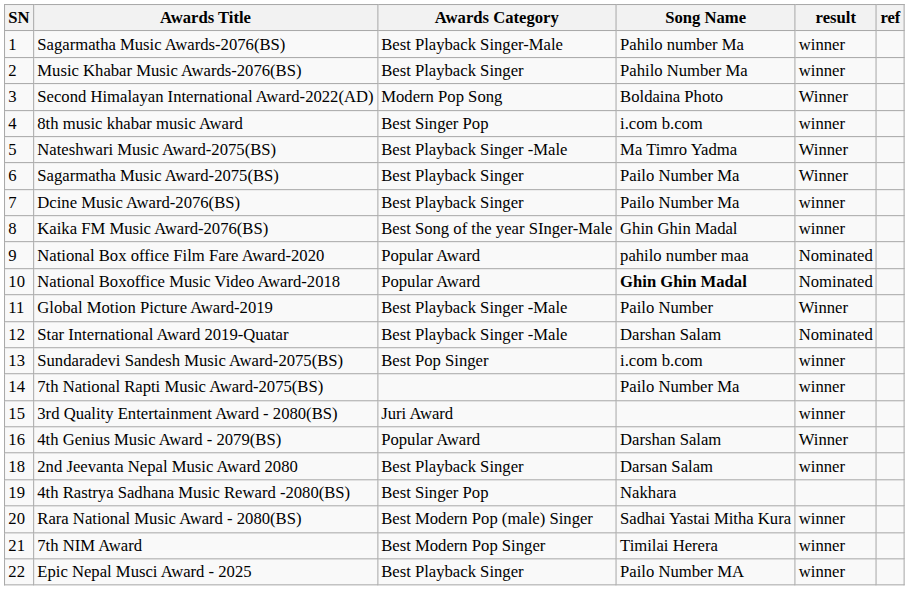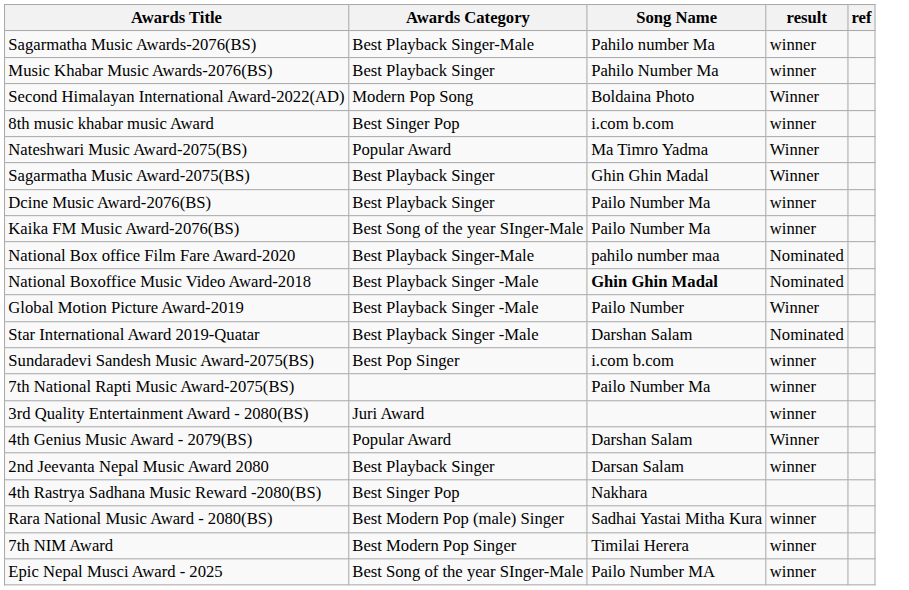- column: SN | 1 | 2 | 3 | 4 | 5 | 6 | 7 | 8 | 9 | 10 | 11 | 12 | 13 | 14 | 15 | 16 | 18 | 19 | 20 | 21 | 22
Nateshwari Music Award-2075(BS) | Awards Category: Best Playback Singer -Male -> Popular Award
Sagarmatha Music Award-2075(BS) | Song Name: Pailo Number Ma -> Ghin Ghin Madal
Kaika FM Music Award-2076(BS) | Song Name: Ghin Ghin Madal -> Pailo Number Ma
National Box office Film Fare Award-2020 | Awards Category: Popular Award -> Best Playback Singer-Male
National Boxoffice Music Video Award-2018 | Awards Category: Popular Award -> Best Playback Singer -Male
Epic Nepal Musci Award - 2025 | Awards Category: Best Playback Singer -> Best Song of the year SInger-Male
